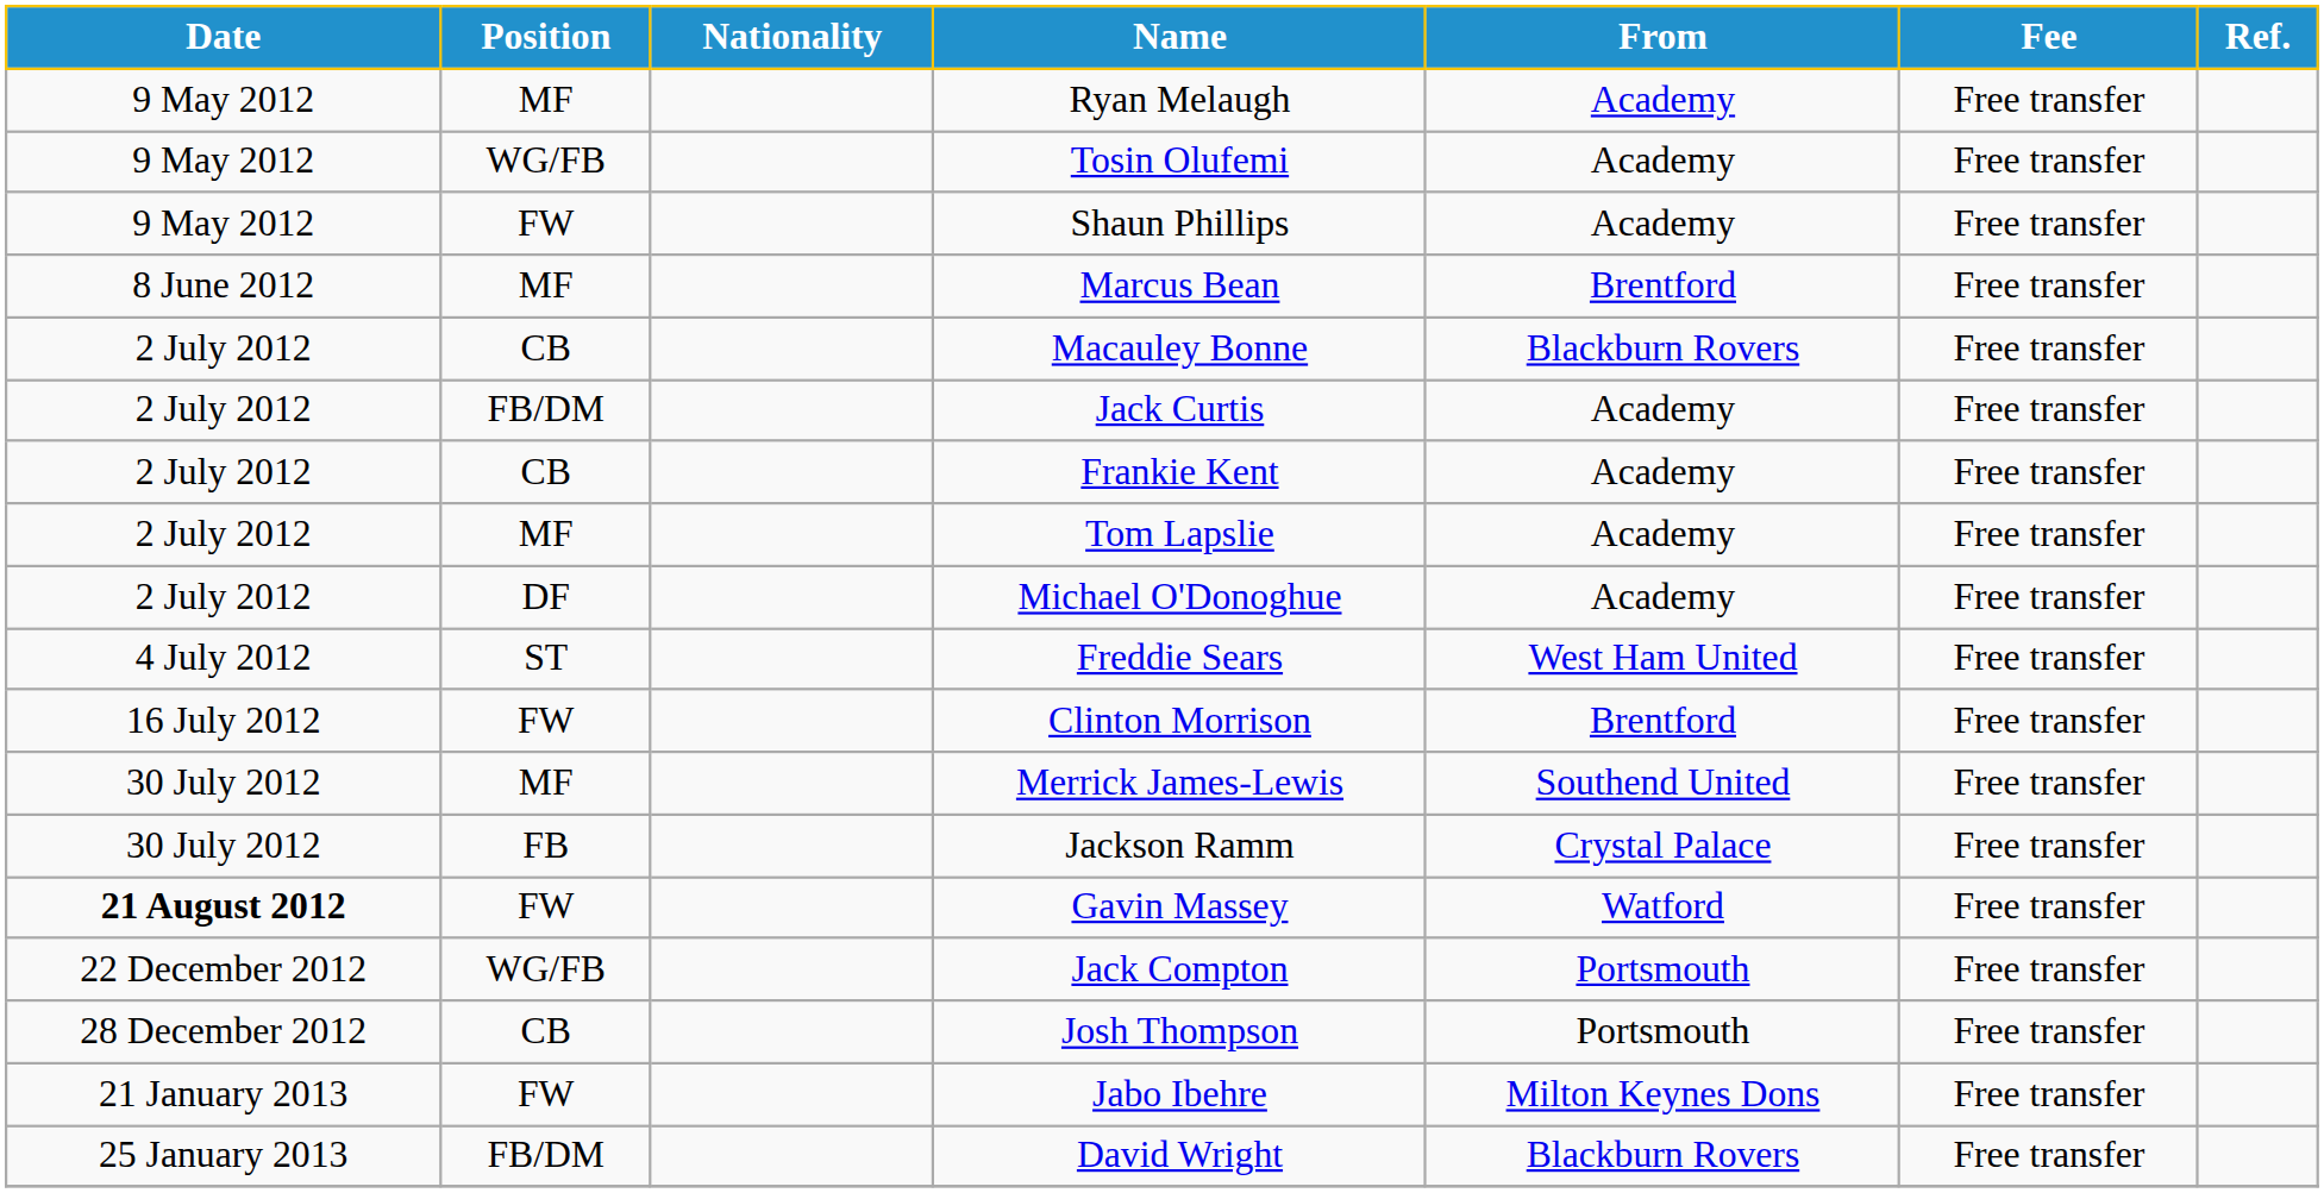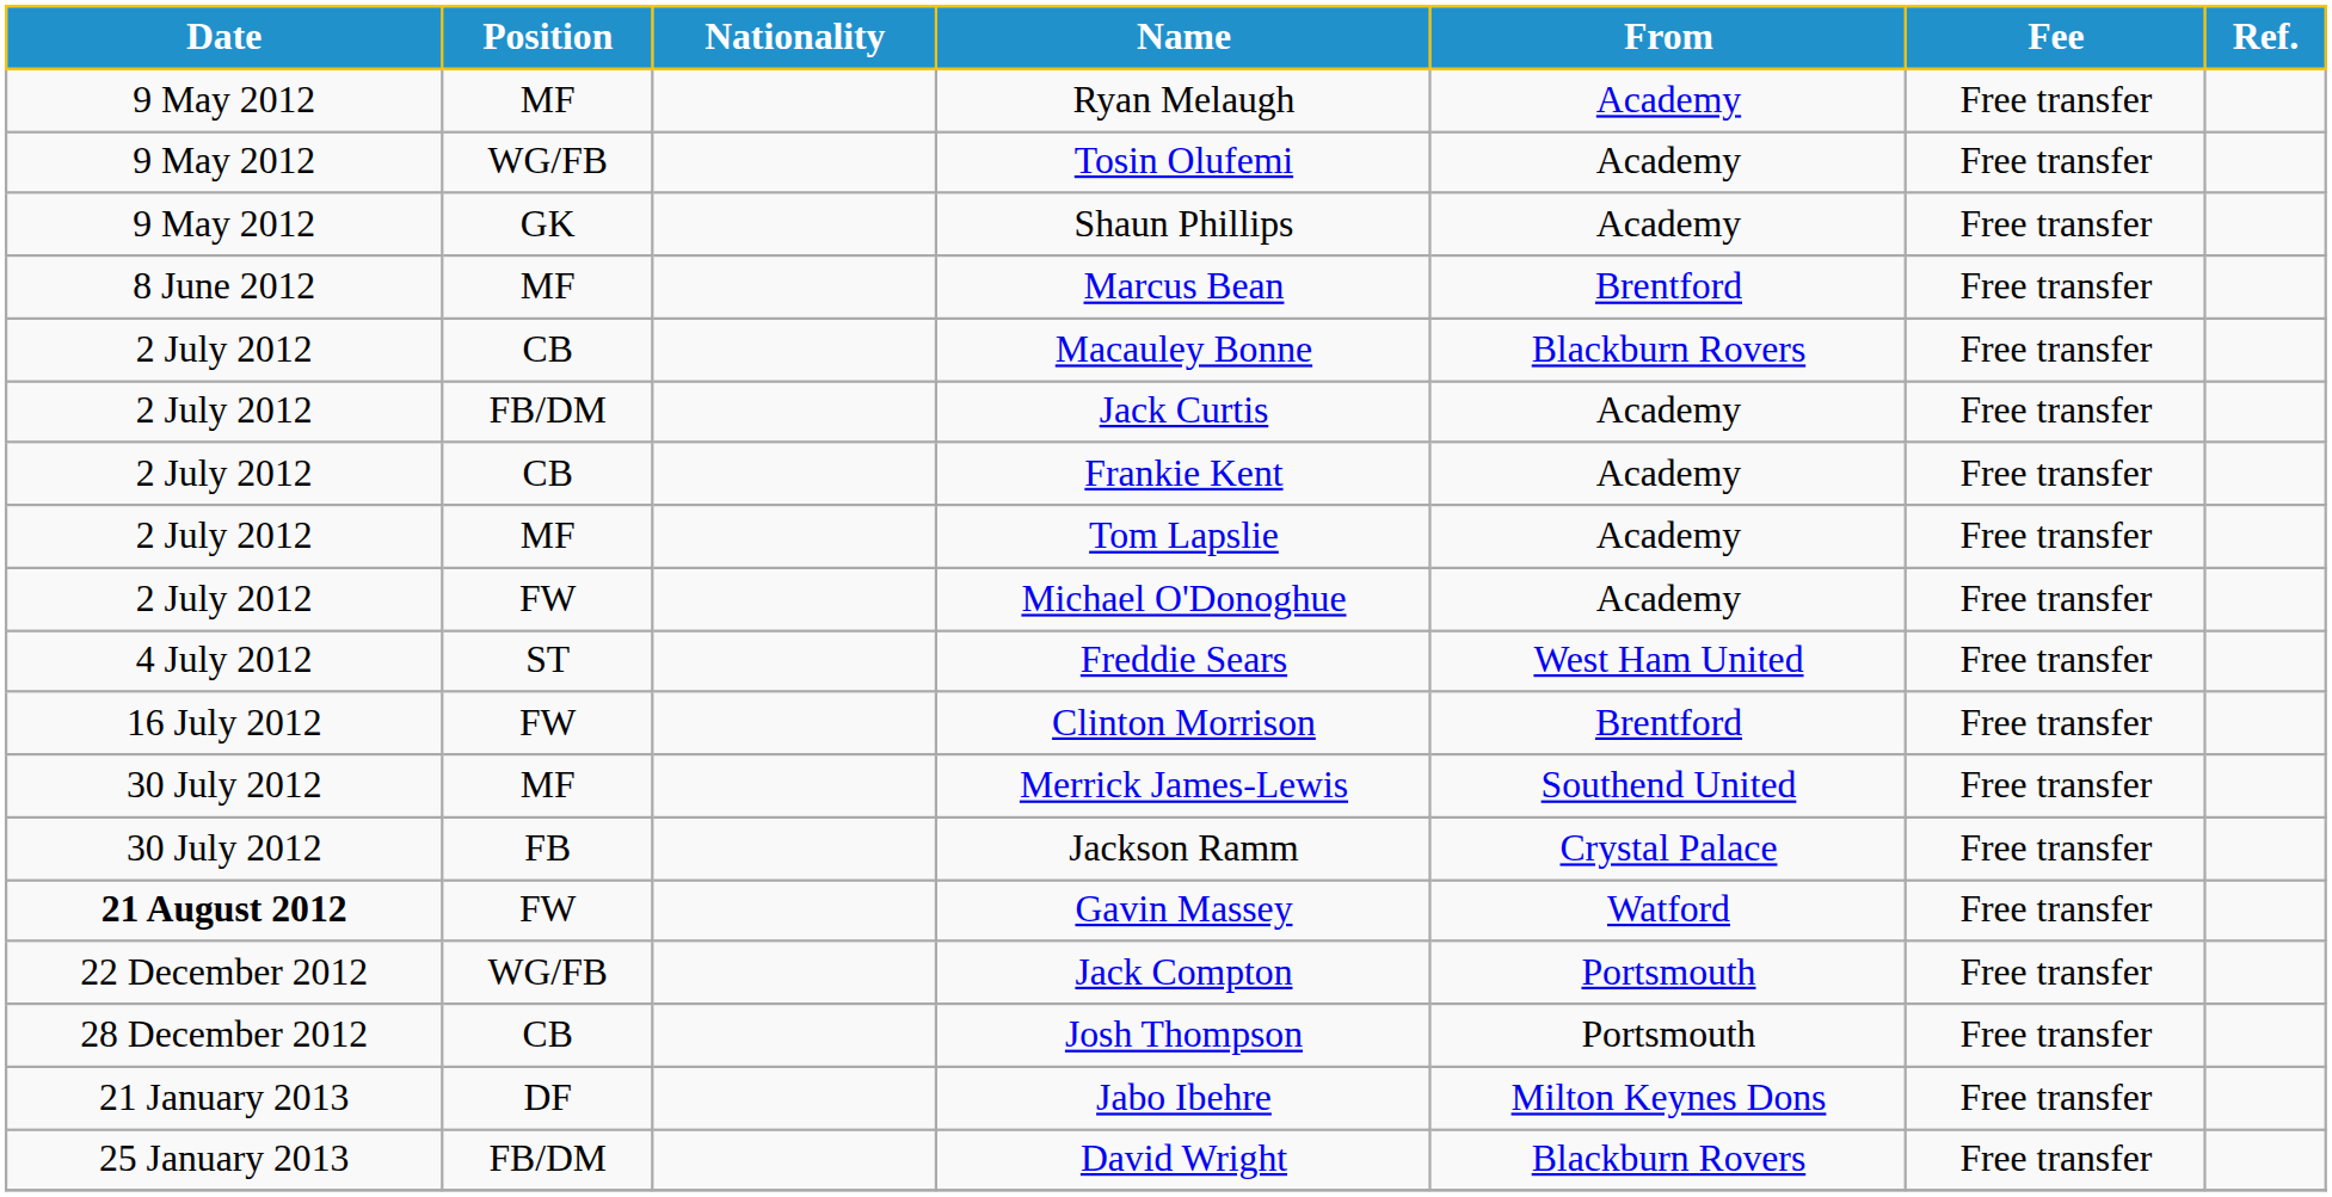Shaun Phillips | Position: FW -> GK
Michael O'Donoghue | Position: DF -> FW
Jabo Ibehre | Position: FW -> DF
